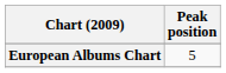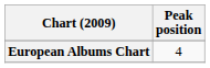European Albums Chart | Peak position: 5 -> 4
